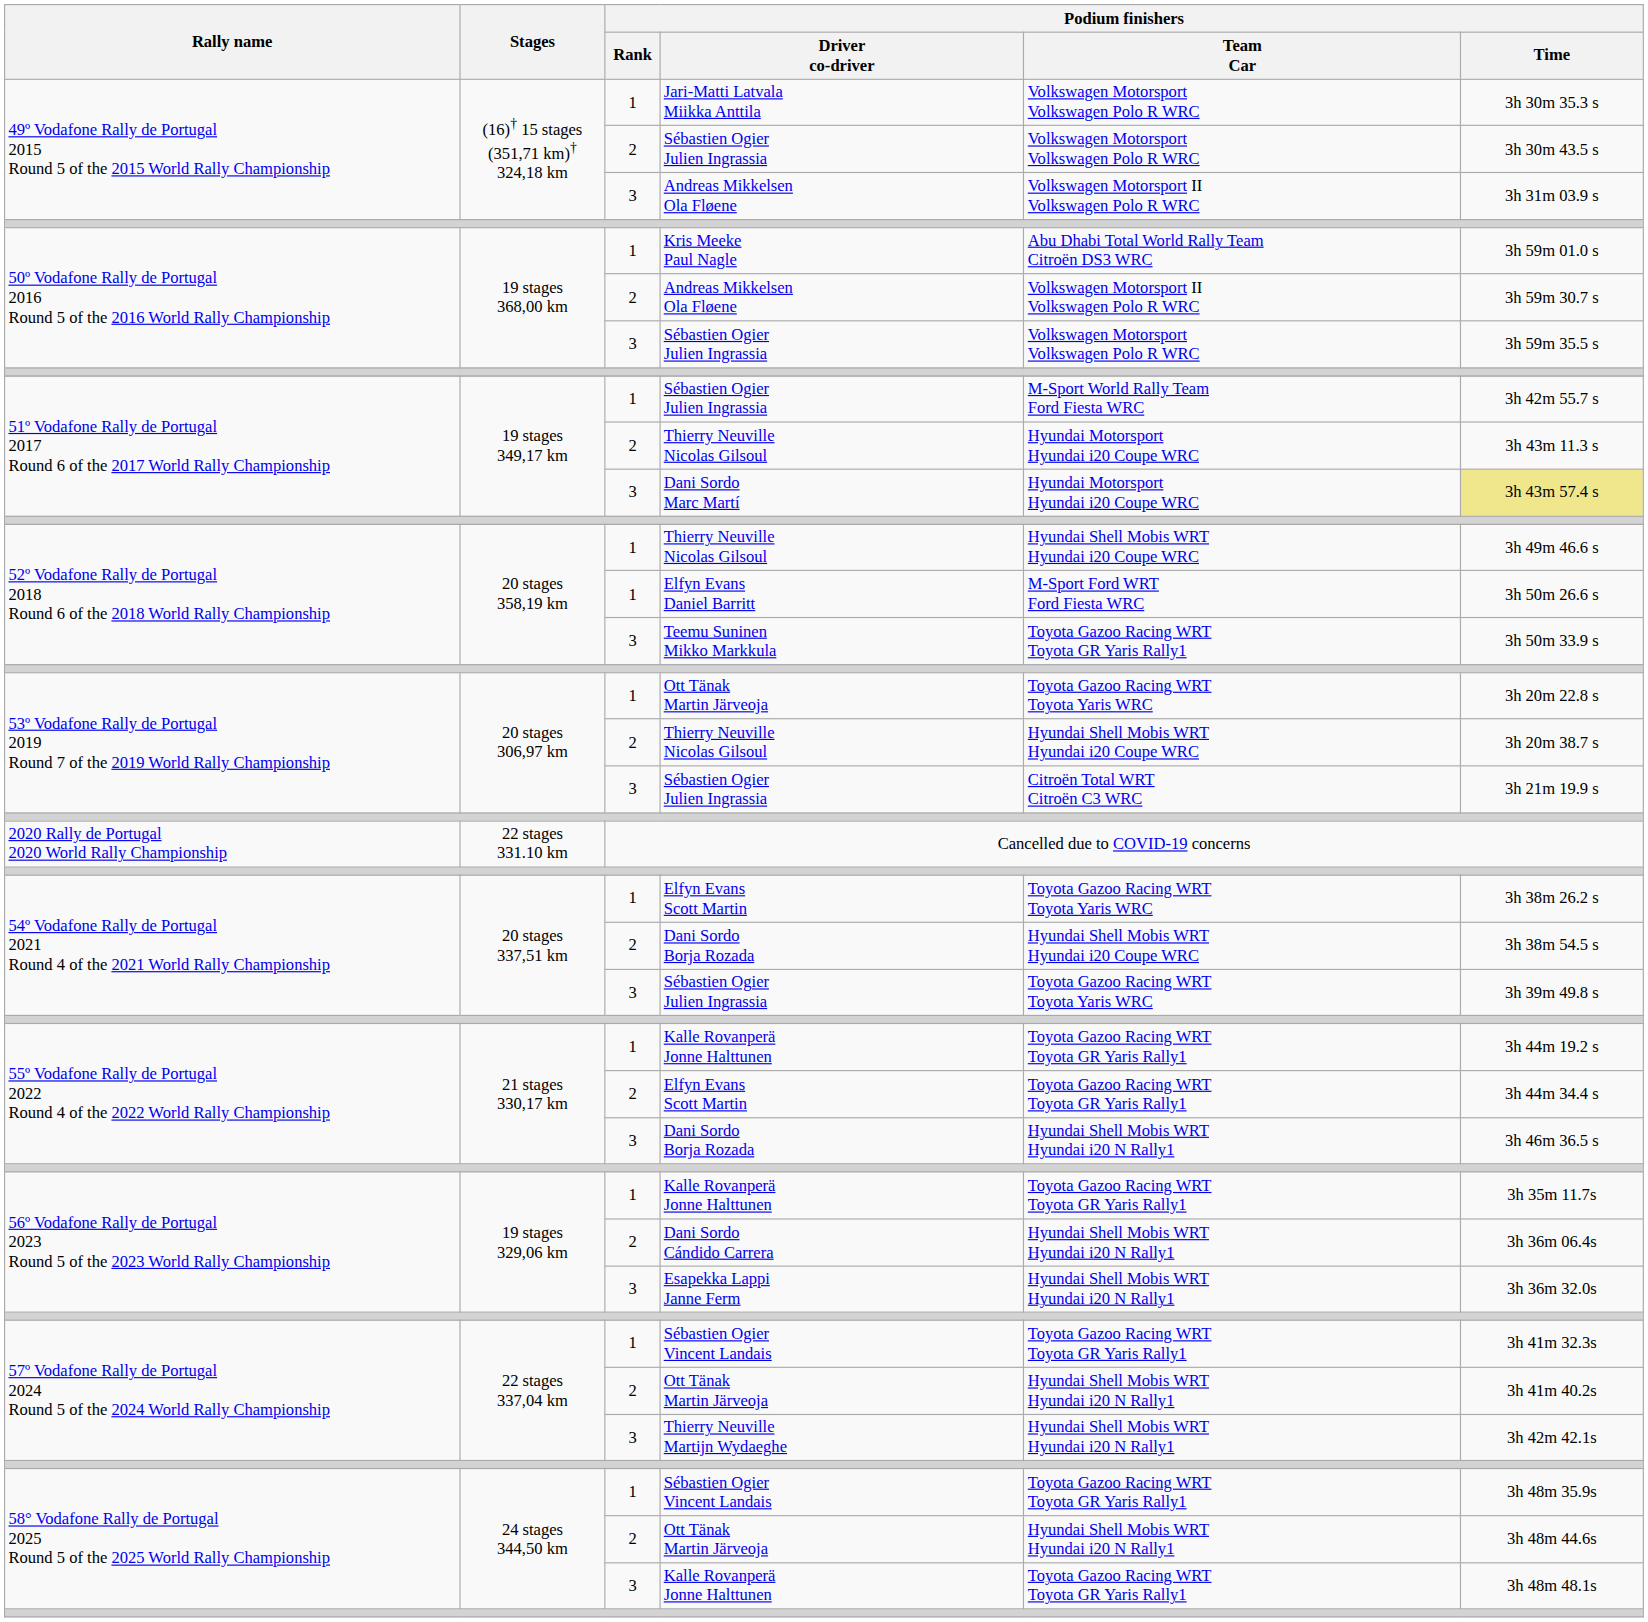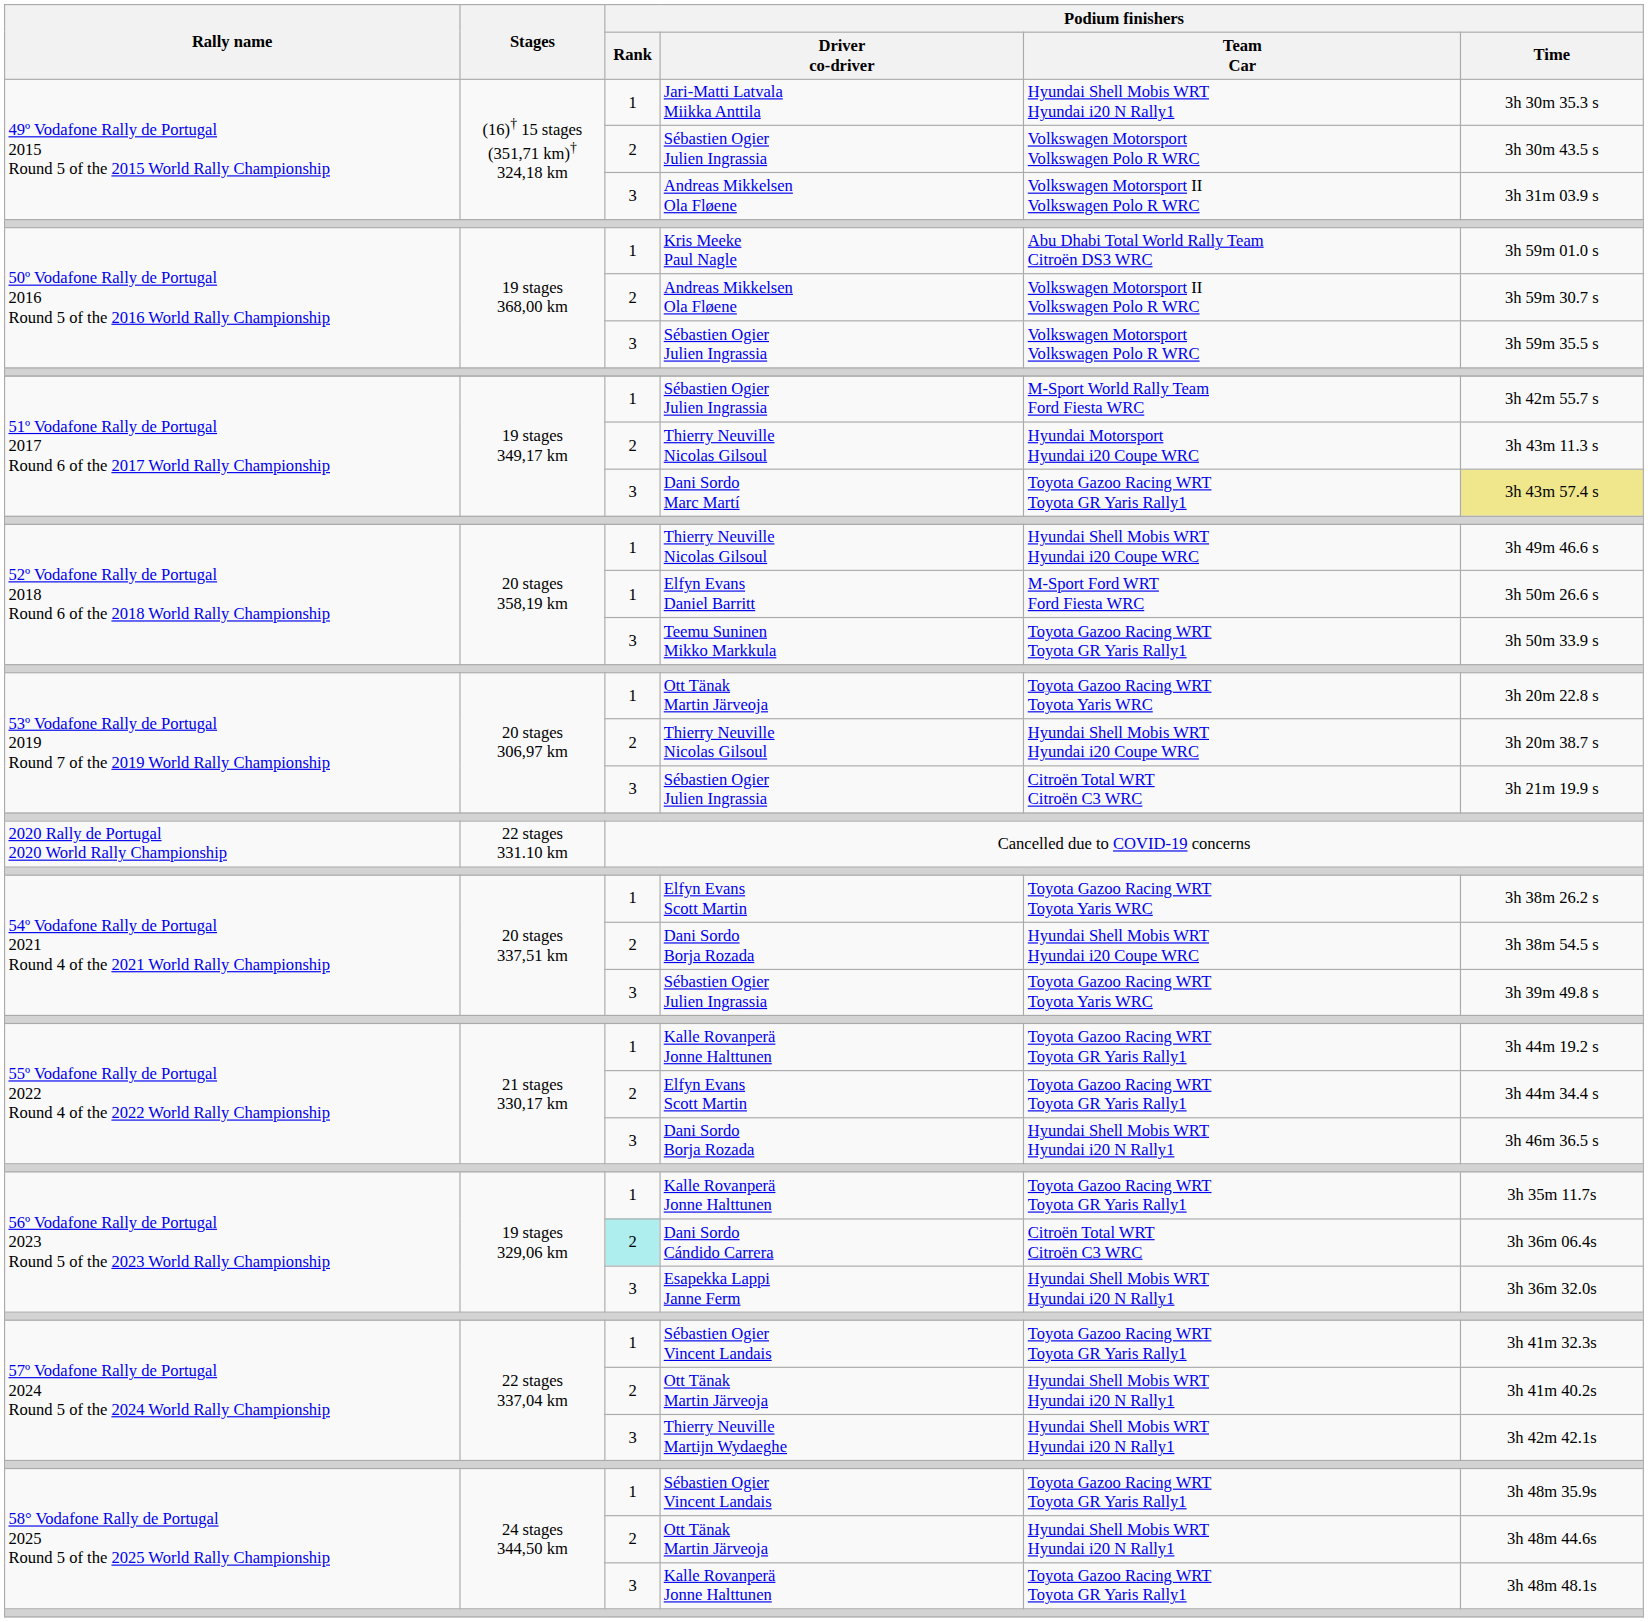Jari-Matti Latvala Miikka Anttila | Podium finishers / Team Car: Volkswagen Motorsport Volkswagen Polo R WRC -> Hyundai Shell Mobis WRT Hyundai i20 N Rally1
Dani Sordo Marc Martí | Podium finishers / Team Car: Hyundai Motorsport Hyundai i20 Coupe WRC -> Toyota Gazoo Racing WRT Toyota GR Yaris Rally1
Dani Sordo Cándido Carrera | Podium finishers / Rank: no background -> paleturquoise background
Dani Sordo Cándido Carrera | Podium finishers / Team Car: Hyundai Shell Mobis WRT Hyundai i20 N Rally1 -> Citroën Total WRT Citroën C3 WRC
